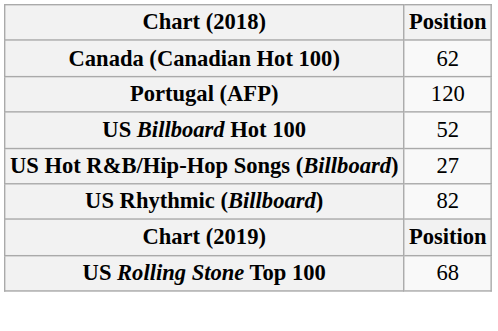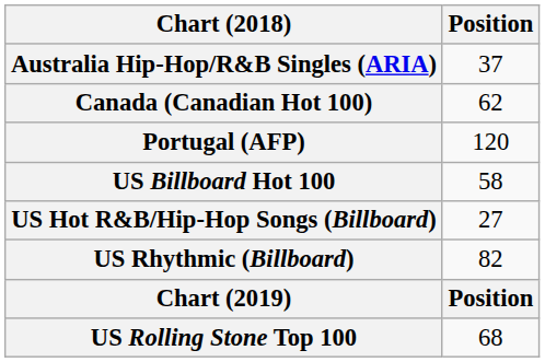+ row: Australia Hip-Hop/R&B Singles (ARIA) | 37
US Billboard Hot 100 | Position: 52 -> 58
